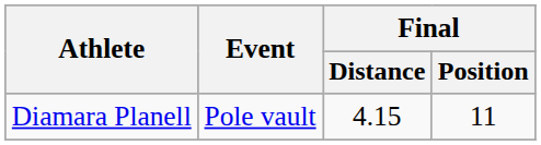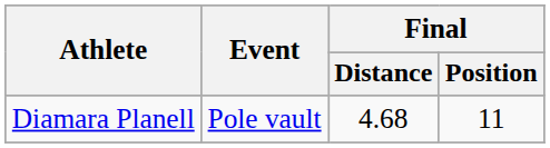Diamara Planell | Final / Distance: 4.15 -> 4.68
